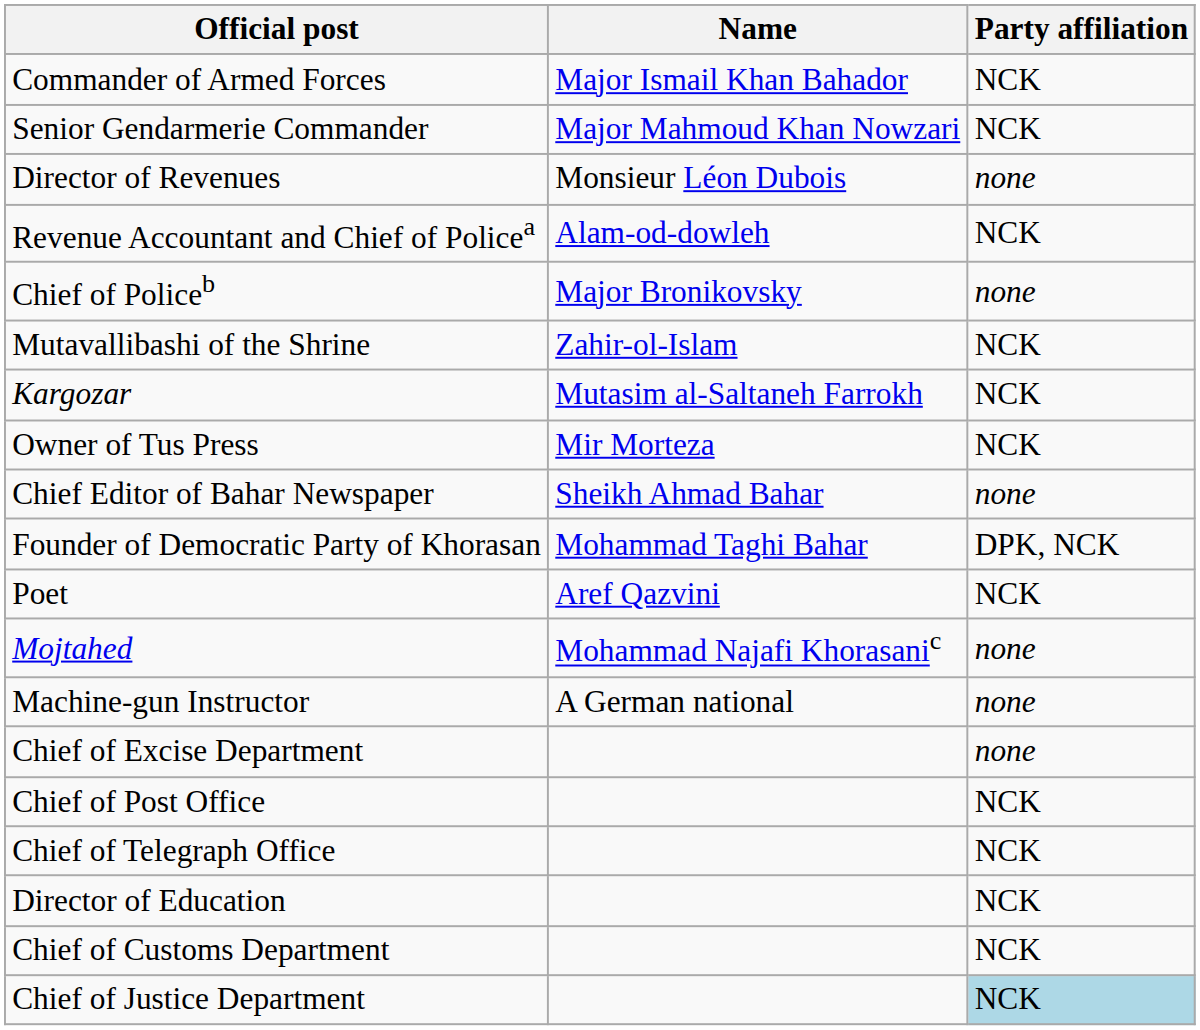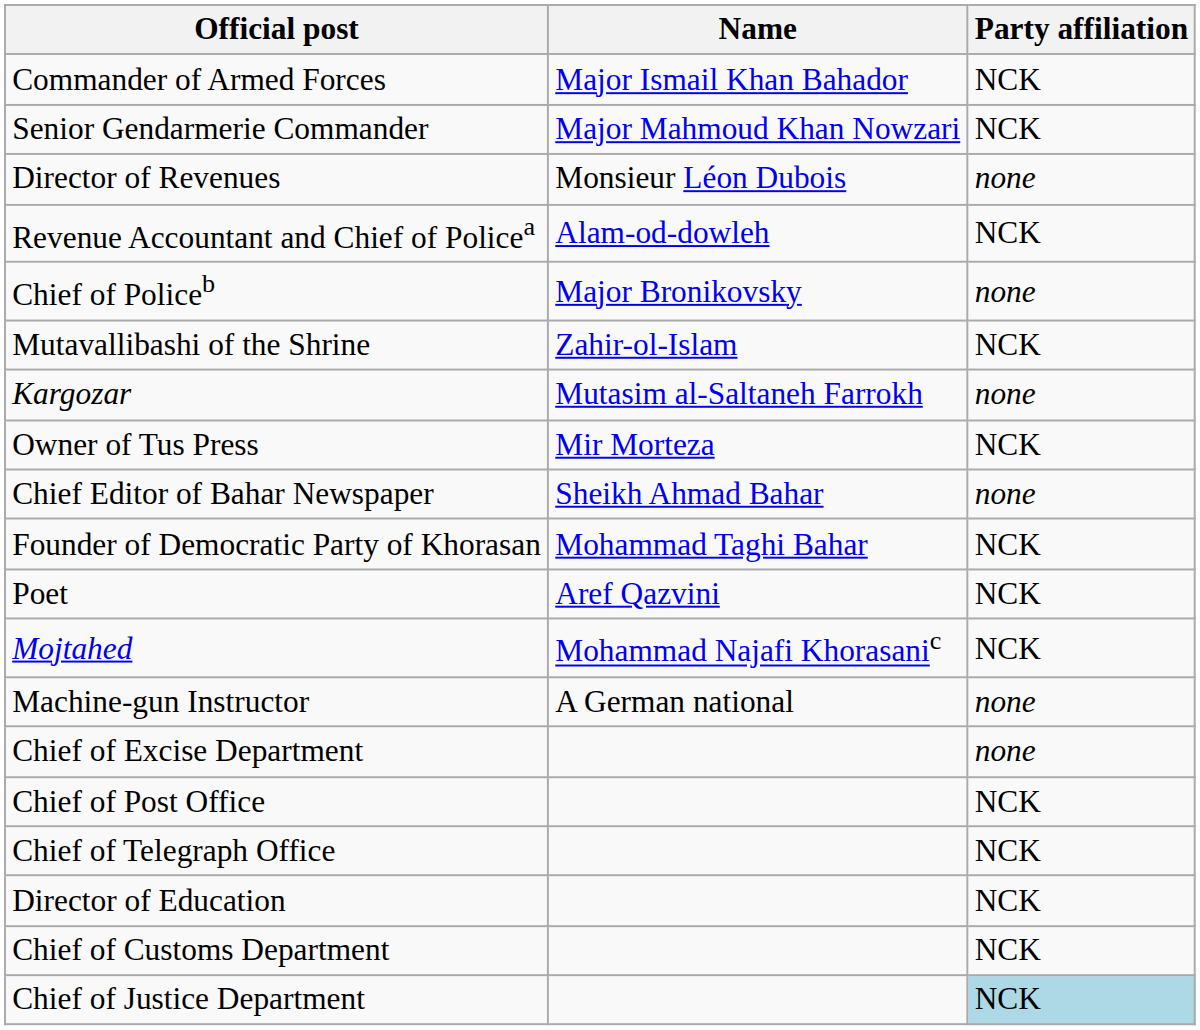Kargozar | Party affiliation: NCK -> none
Founder of Democratic Party of Khorasan | Party affiliation: DPK, NCK -> NCK
Mojtahed | Party affiliation: none -> NCK
